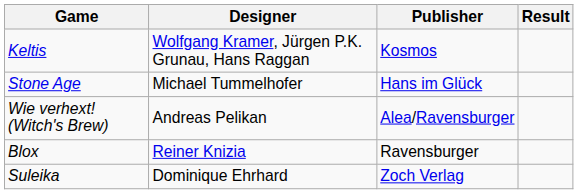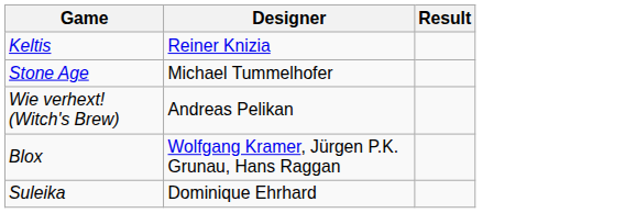- column: Publisher | Kosmos | Hans im Glück | Alea/Ravensburger | Ravensburger | Zoch Verlag
Keltis | Designer: Wolfgang Kramer, Jürgen P.K. Grunau, Hans Raggan -> Reiner Knizia
Blox | Designer: Reiner Knizia -> Wolfgang Kramer, Jürgen P.K. Grunau, Hans Raggan
